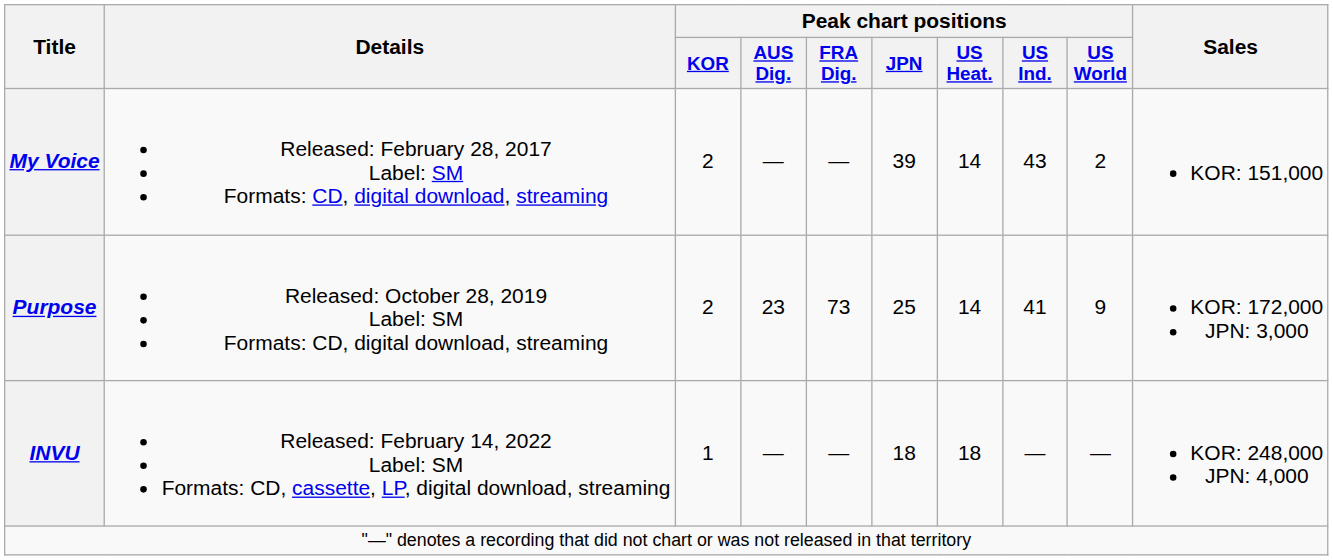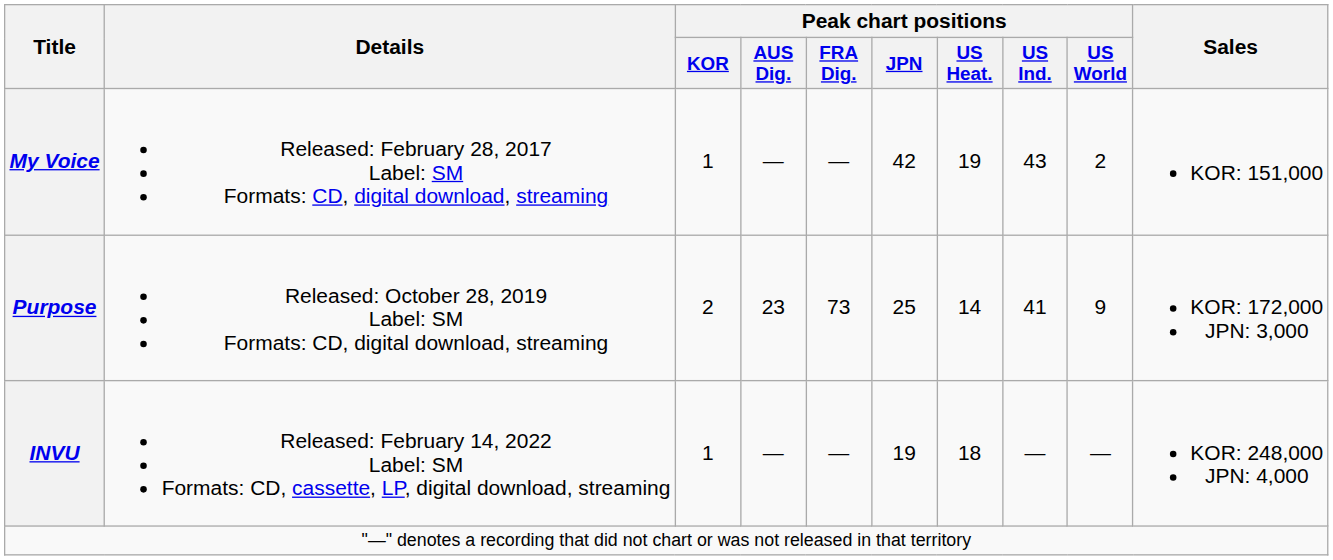My Voice | Peak chart positions / KOR: 2 -> 1
My Voice | Peak chart positions / JPN: 39 -> 42
My Voice | Peak chart positions / US Heat.: 14 -> 19
INVU | Peak chart positions / JPN: 18 -> 19
